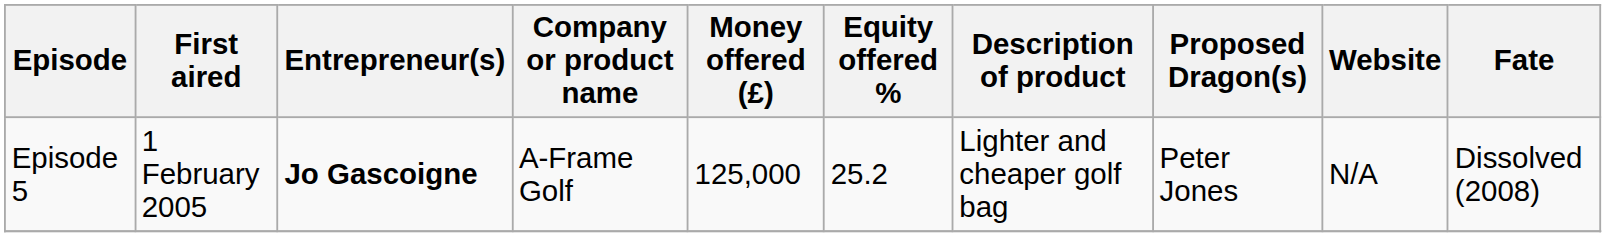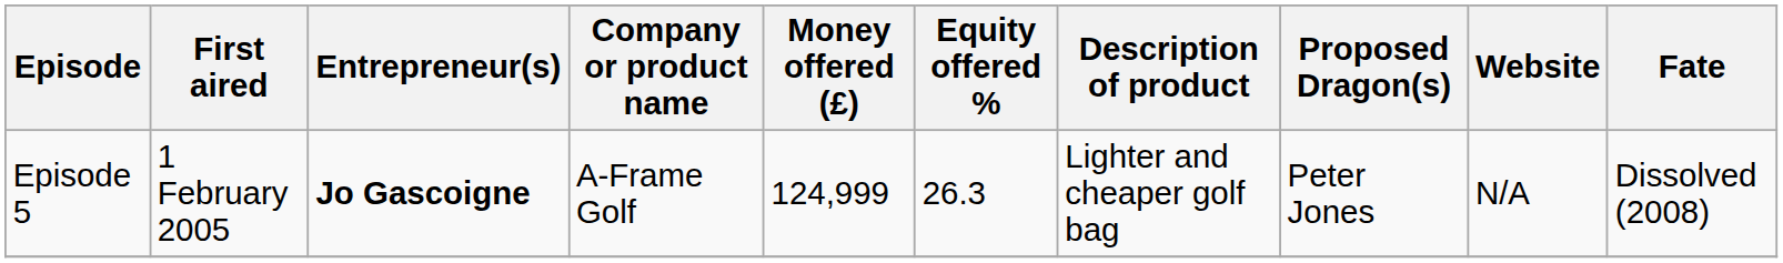Episode 5 | Money offered (£): 125,000 -> 124,999
Episode 5 | Equity offered %: 25.2 -> 26.3
